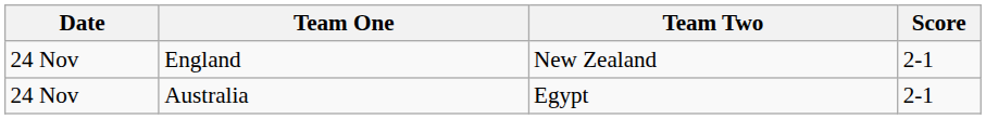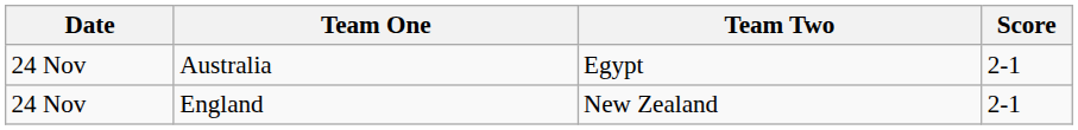rows swapped: Australia <-> England
